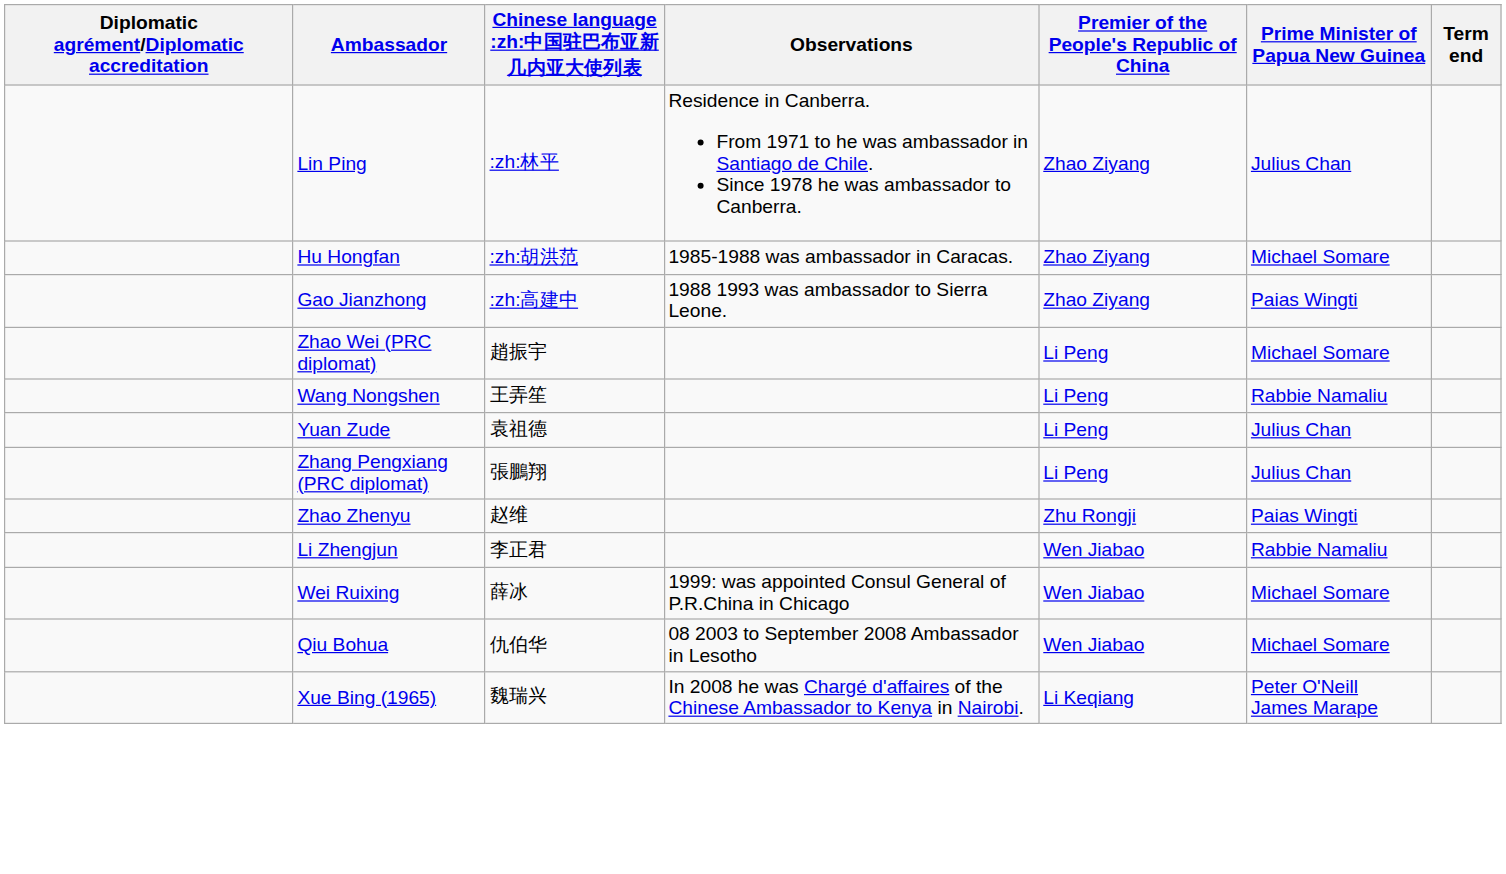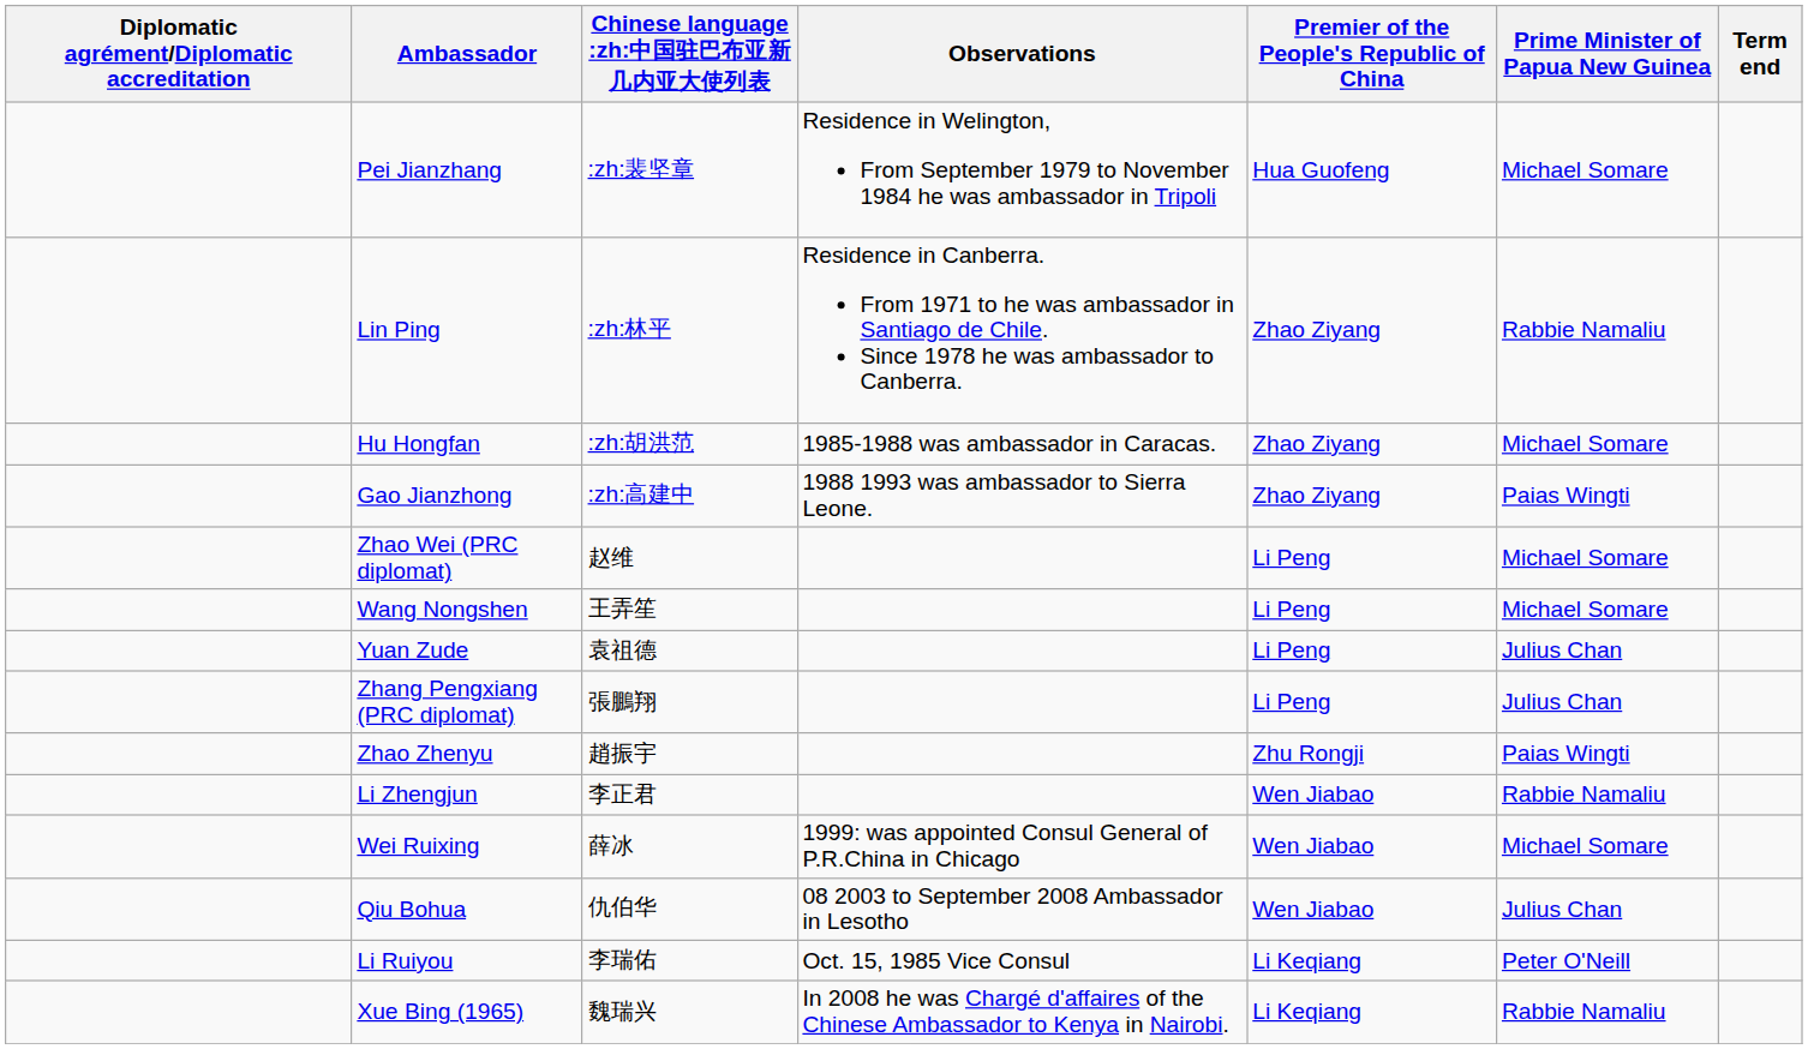+ row: Pei Jianzhang | :zh:裴坚章 | Residence in Welington, From September 1979 to November 1984 he was ambassador in Tripoli | Hua Guofeng | Michael Somare
Lin Ping | Prime Minister of Papua New Guinea: Julius Chan -> Rabbie Namaliu
Zhao Wei (PRC diplomat) | Chinese language :zh:中国驻巴布亚新几内亚大使列表: 趙振宇 -> 赵维
Wang Nongshen | Prime Minister of Papua New Guinea: Rabbie Namaliu -> Michael Somare
Zhao Zhenyu | Chinese language :zh:中国驻巴布亚新几内亚大使列表: 赵维 -> 趙振宇
Qiu Bohua | Prime Minister of Papua New Guinea: Michael Somare -> Julius Chan
+ row: Li Ruiyou | 李瑞佑 | Oct. 15, 1985 Vice Consul | Li Keqiang | Peter O'Neill
Xue Bing (1965) | Prime Minister of Papua New Guinea: Peter O'Neill James Marape -> Rabbie Namaliu
